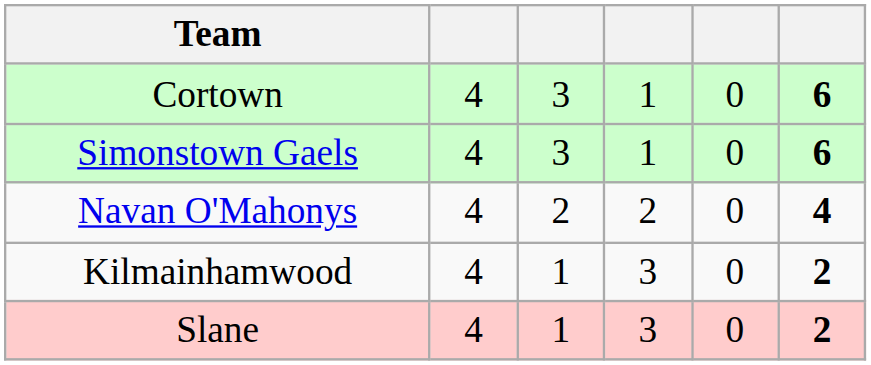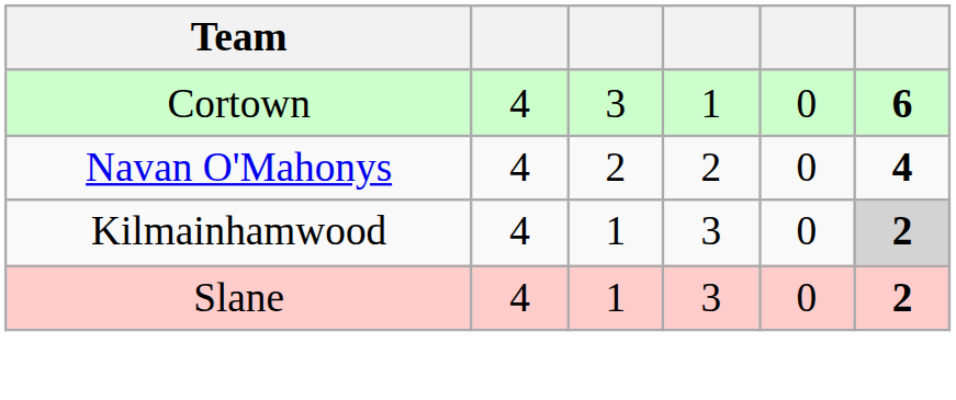- row: Simonstown Gaels | 4 | 3 | 1 | 0 | 6
Kilmainhamwood | column 6: no background -> lightgrey background
